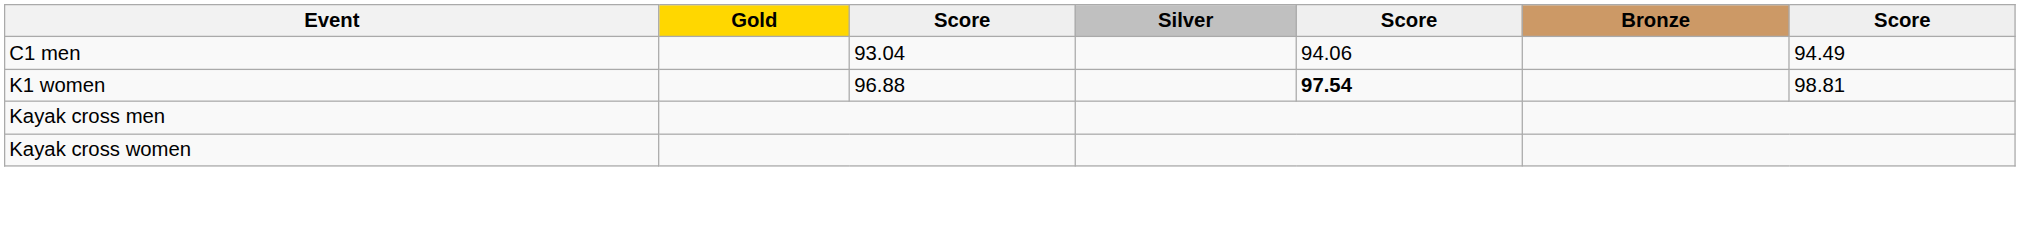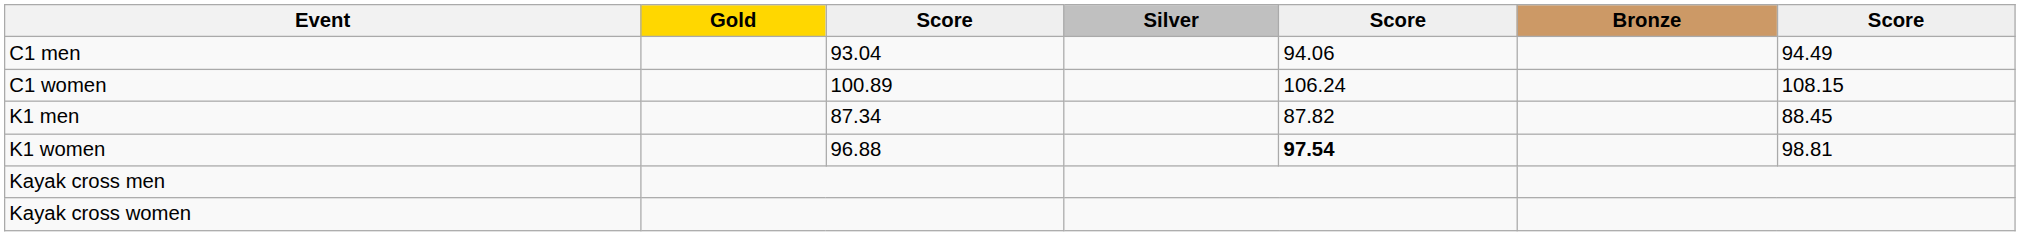+ row: C1 women | 100.89 | 106.24 | 108.15
+ row: K1 men | 87.34 | 87.82 | 88.45
